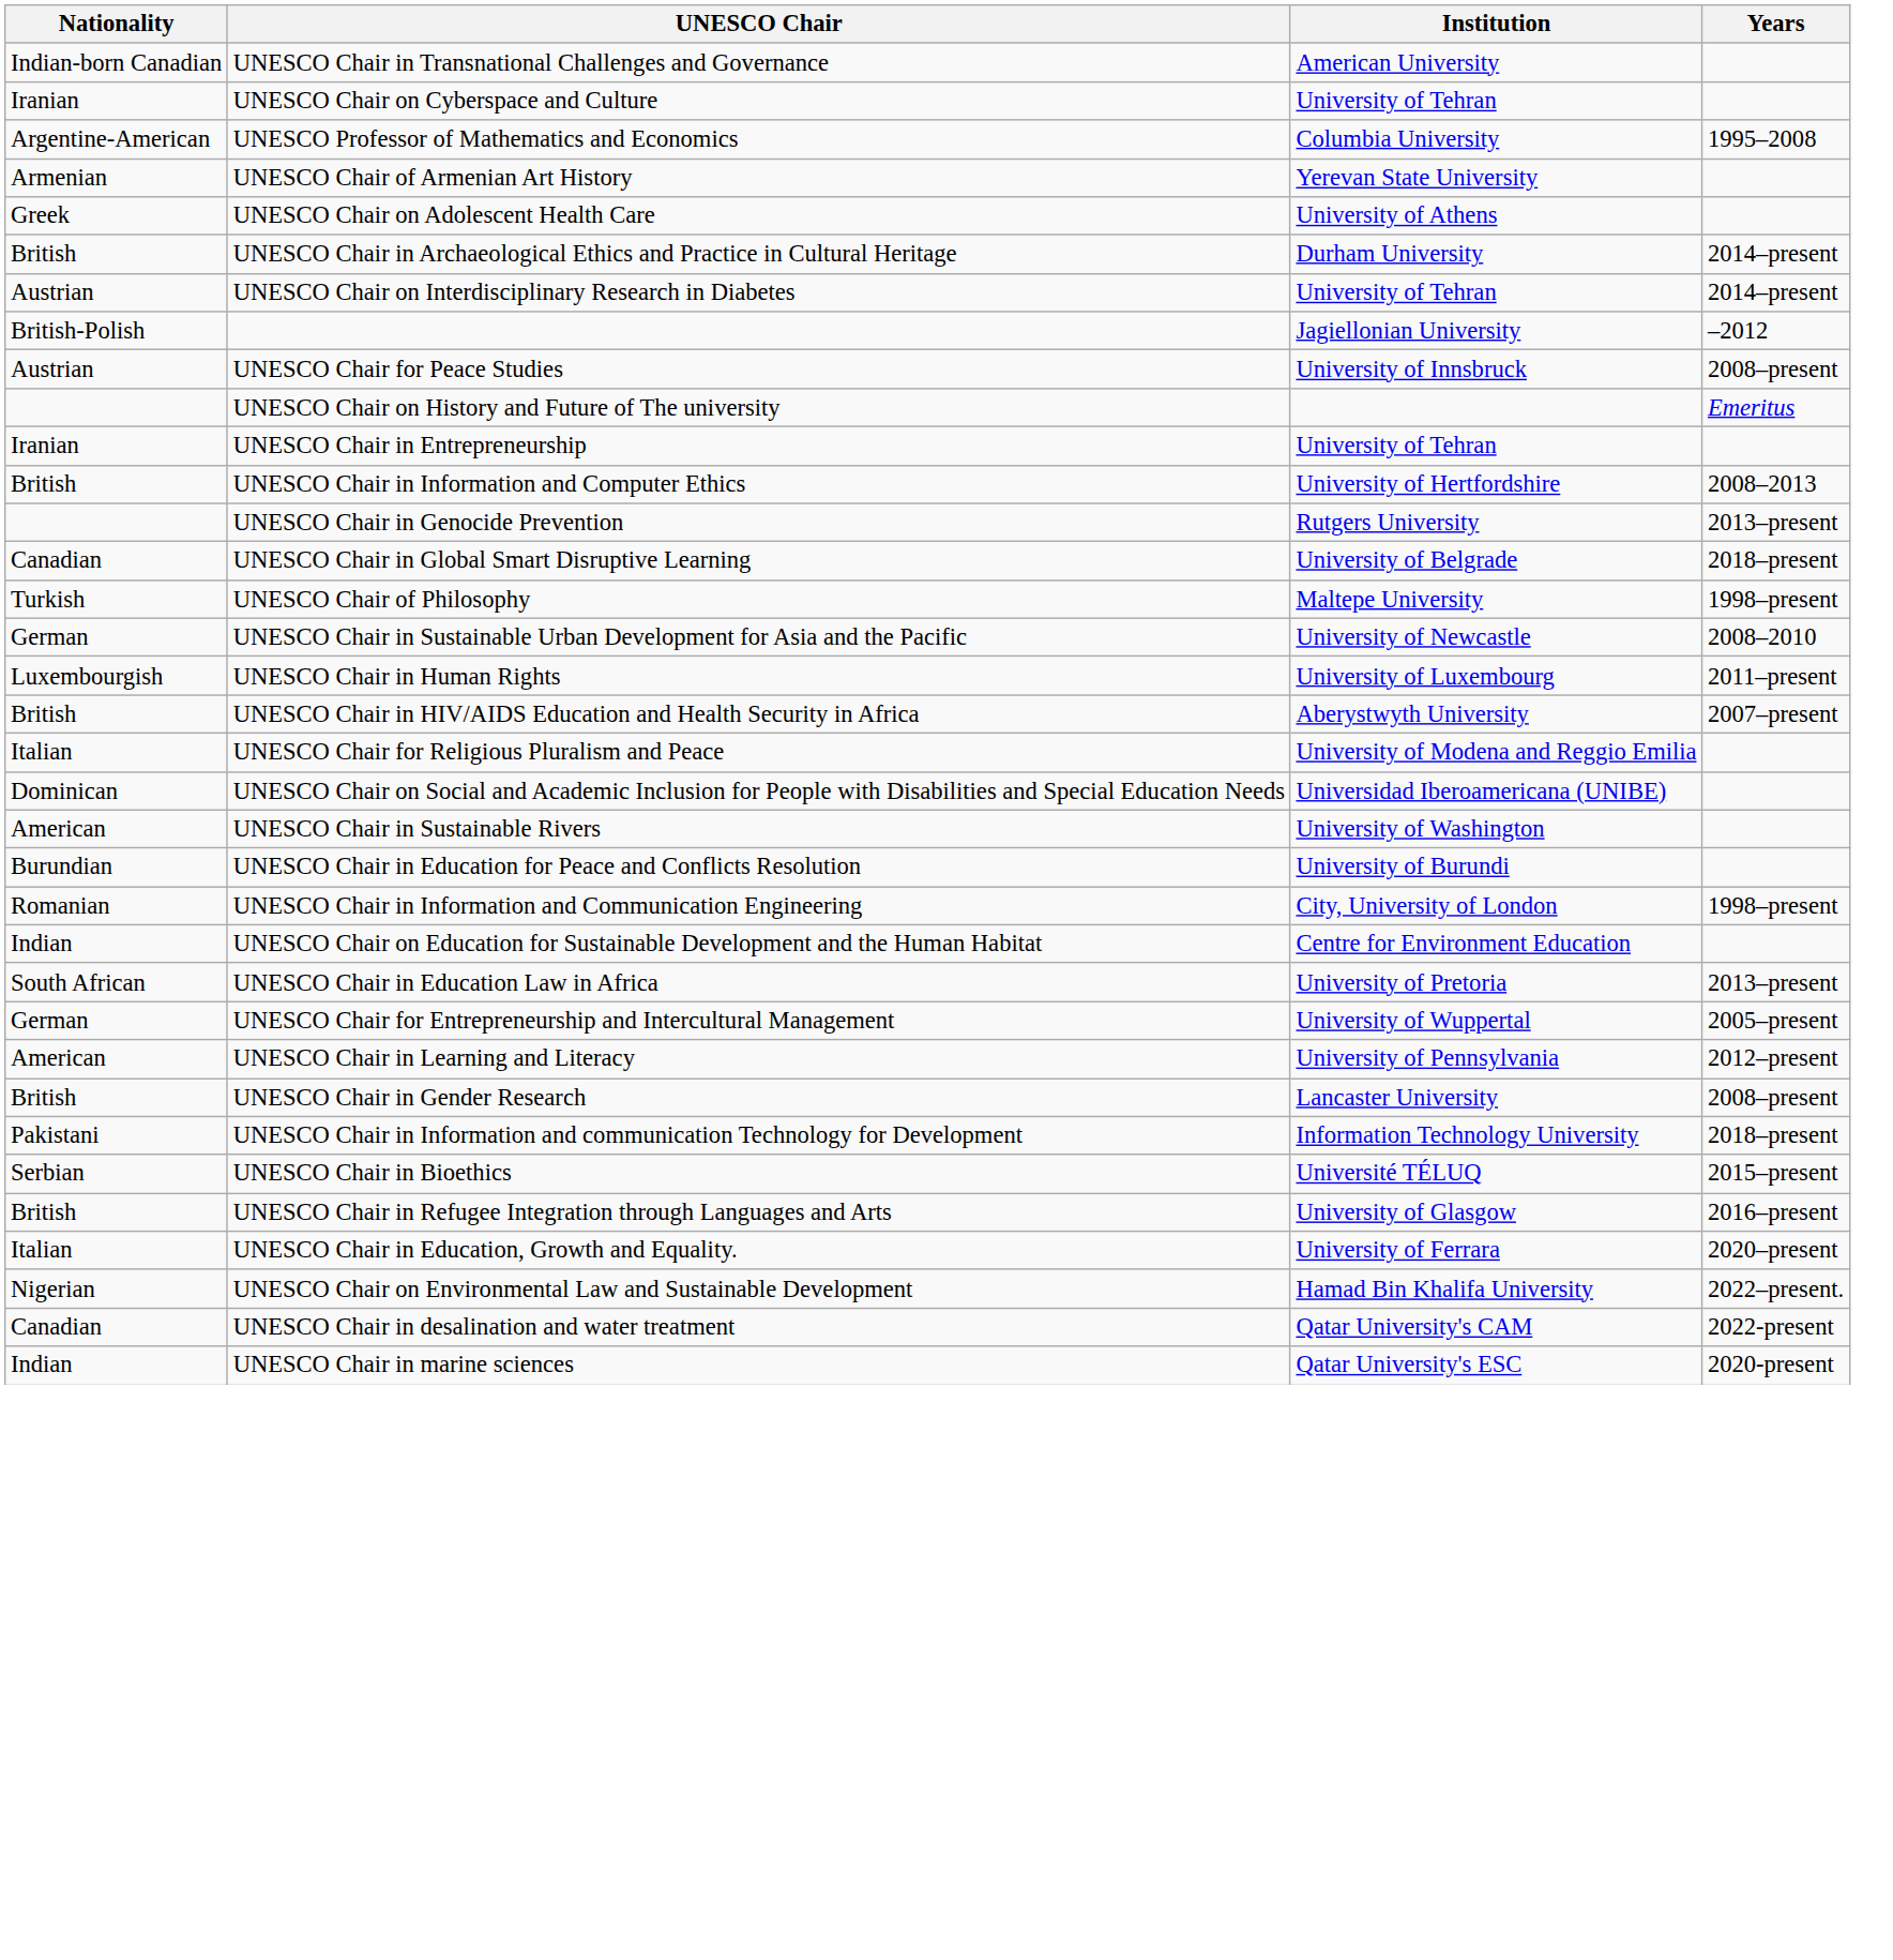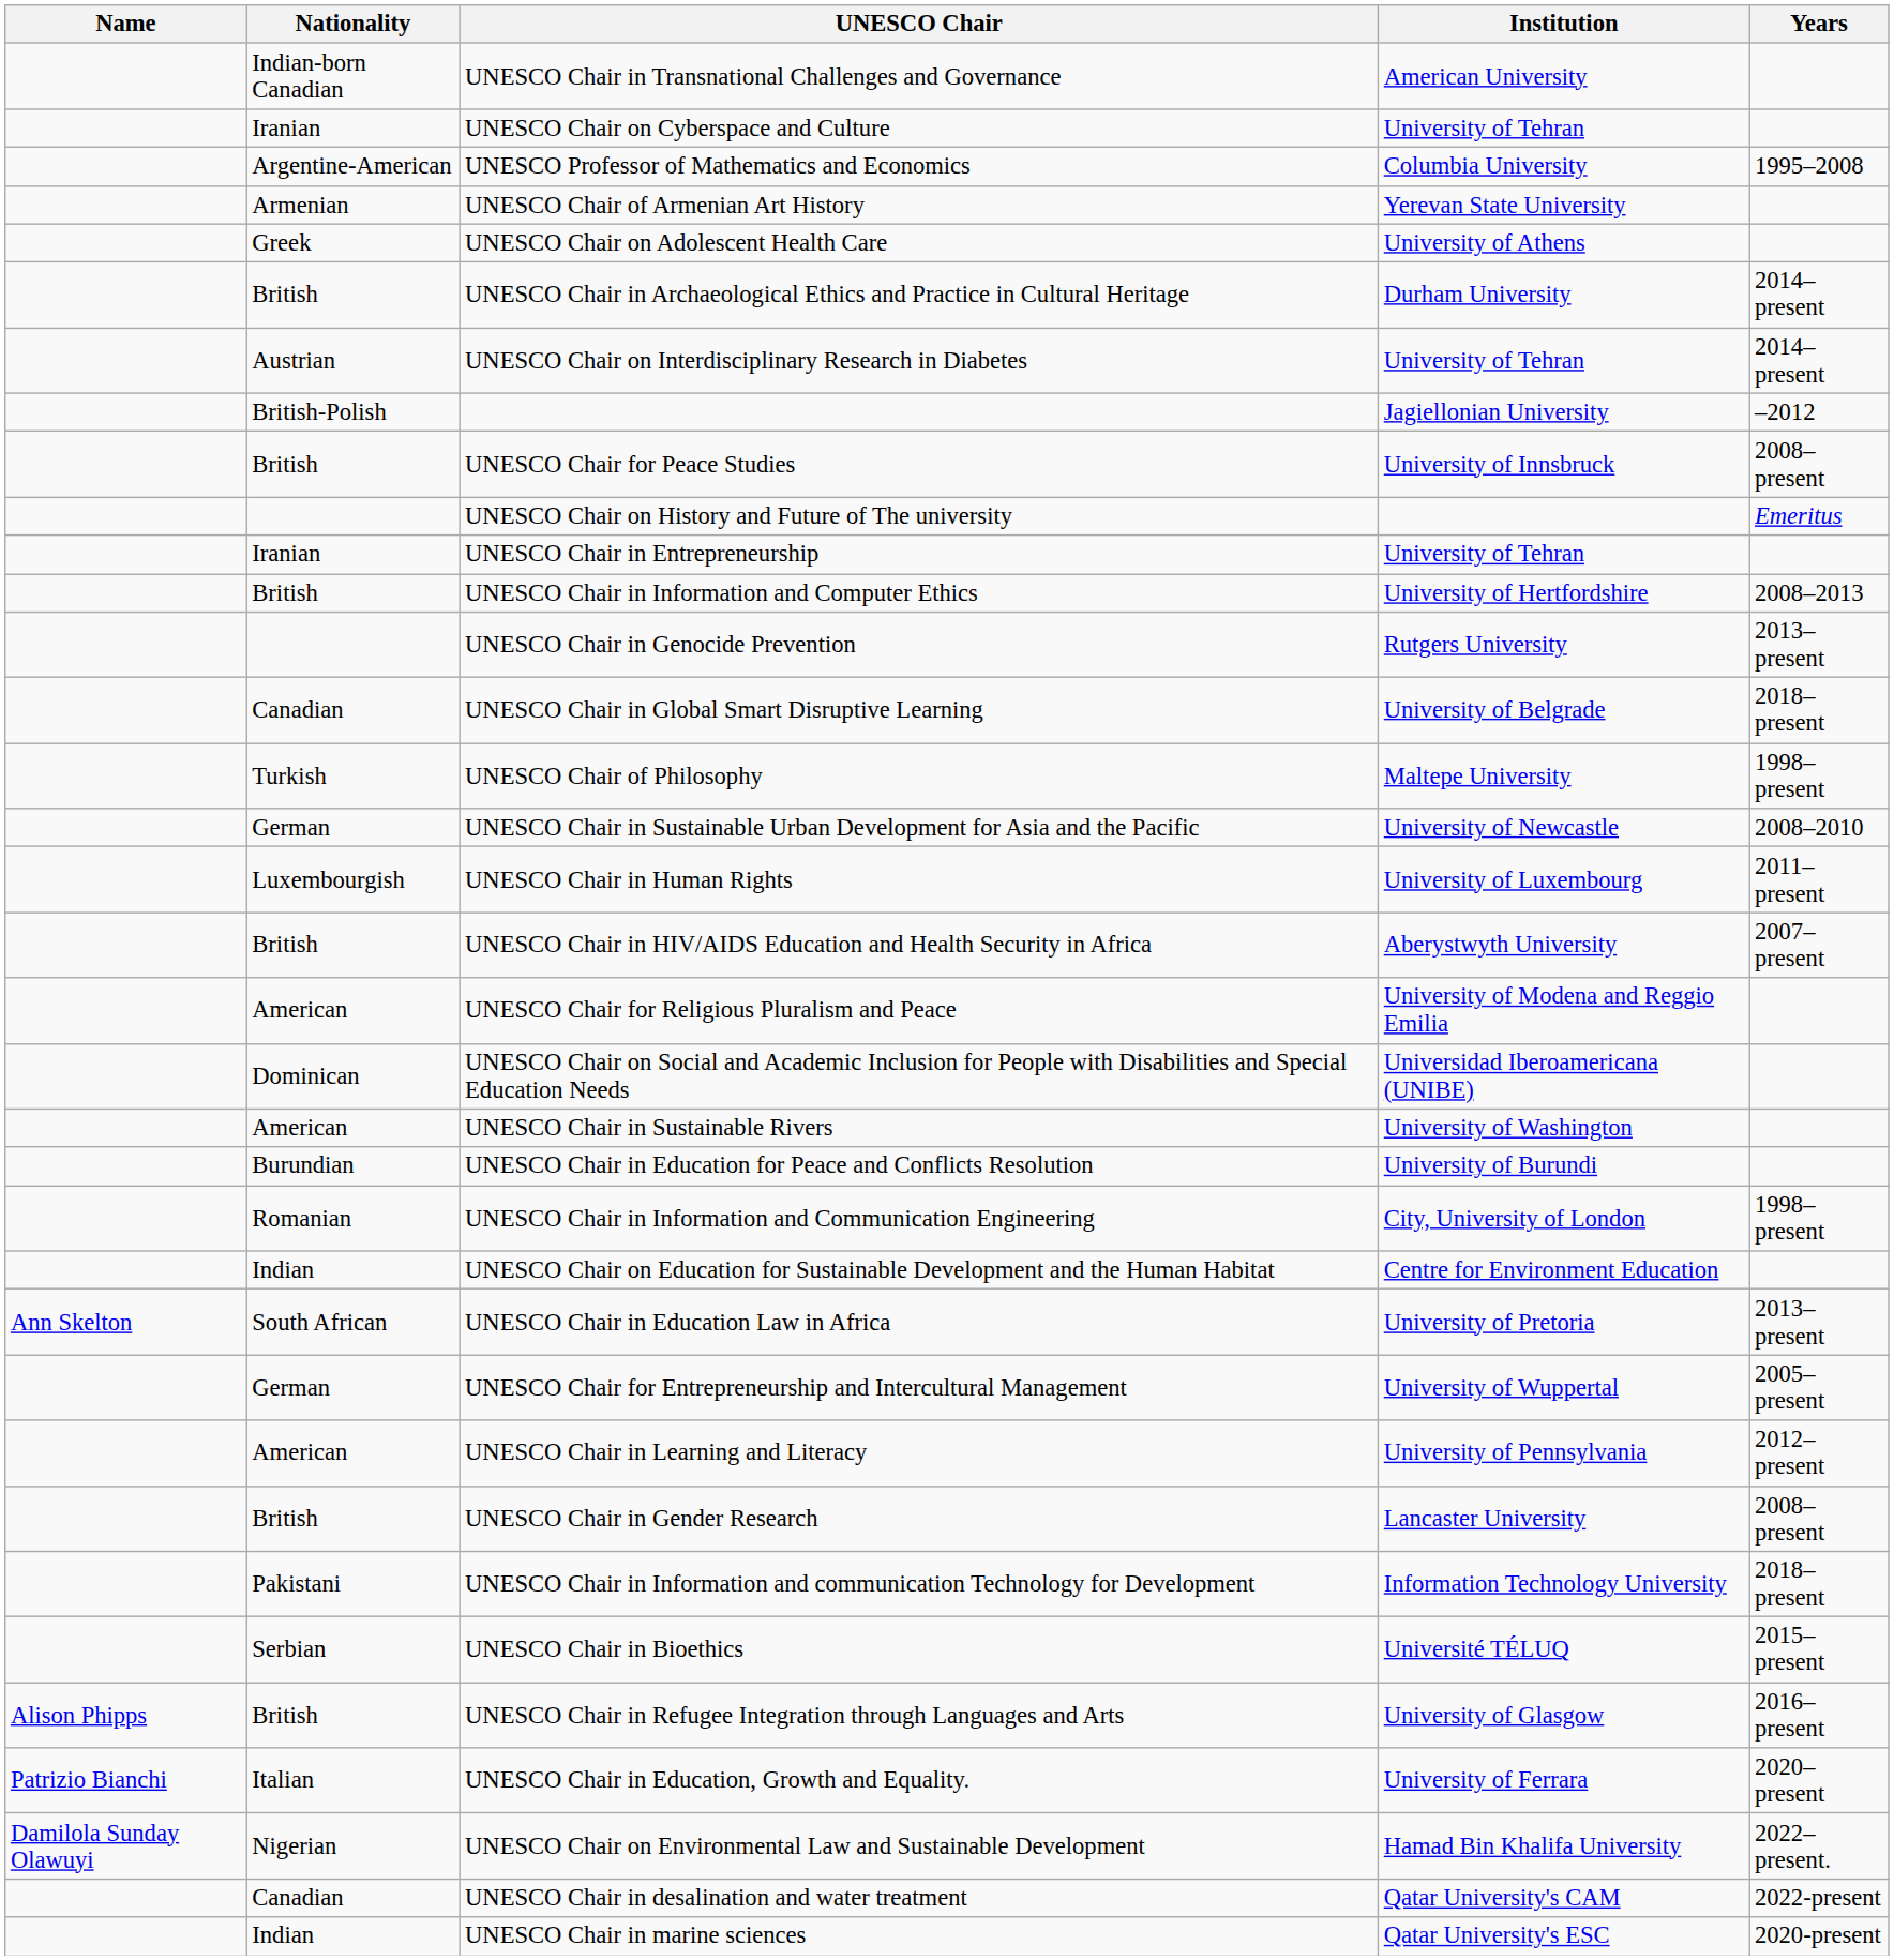+ column: Name | Ann Skelton | Alison Phipps | Patrizio Bianchi | Damilola Sunday Olawuyi
UNESCO Chair for Peace Studies | Nationality: Austrian -> British
UNESCO Chair for Religious Pluralism and Peace | Nationality: Italian -> American
